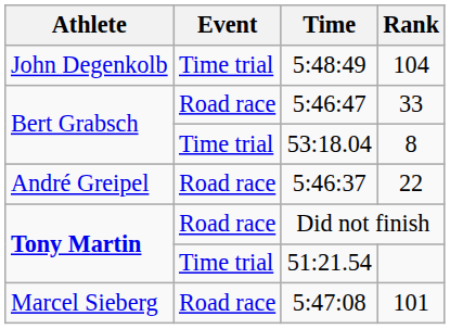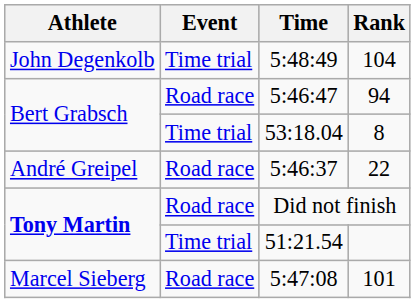5:46:47 | Rank: 33 -> 94
